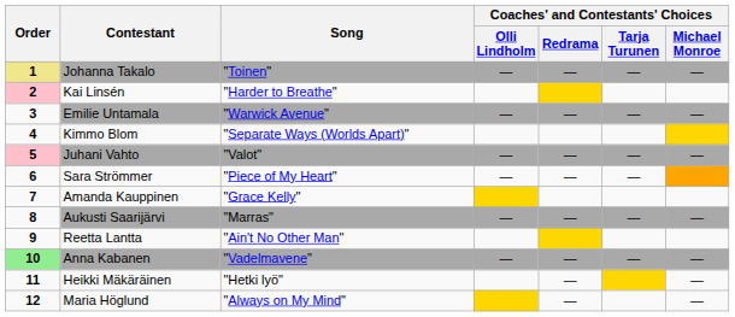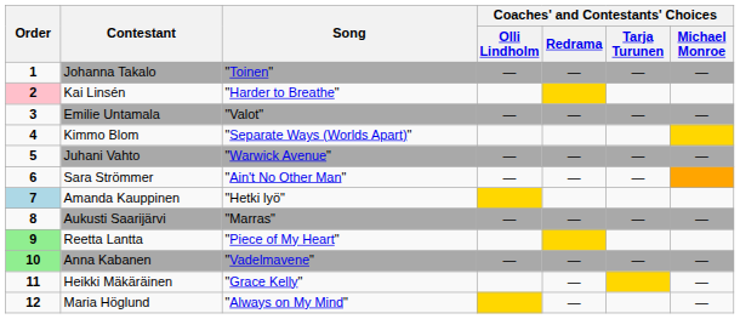Johanna Takalo | Order: khaki background -> no background
Emilie Untamala | Song: "Warwick Avenue" -> "Valot"
Juhani Vahto | Order: pink background -> no background
Juhani Vahto | Song: "Valot" -> "Warwick Avenue"
Sara Strömmer | Song: "Piece of My Heart" -> "Ain't No Other Man"
Amanda Kauppinen | Order: no background -> lightblue background
Amanda Kauppinen | Song: "Grace Kelly" -> "Hetki lyö"
Reetta Lantta | Order: no background -> lightgreen background
Reetta Lantta | Song: "Ain't No Other Man" -> "Piece of My Heart"
Heikki Mäkäräinen | Song: "Hetki lyö" -> "Grace Kelly"
